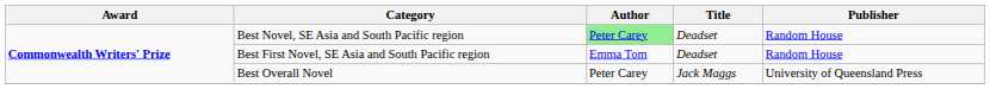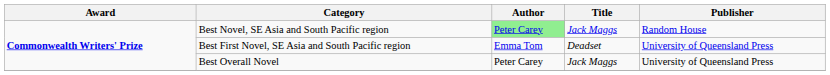Best Novel, SE Asia and South Pacific region | Title: Deadset -> Jack Maggs
Best First Novel, SE Asia and South Pacific region | Publisher: Random House -> University of Queensland Press
